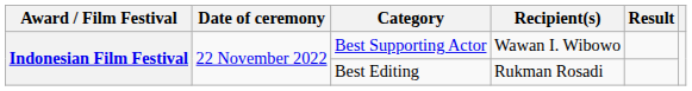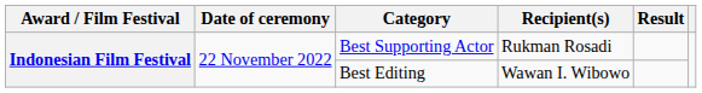Best Supporting Actor | Recipient(s): Wawan I. Wibowo -> Rukman Rosadi
Best Editing | Recipient(s): Rukman Rosadi -> Wawan I. Wibowo
